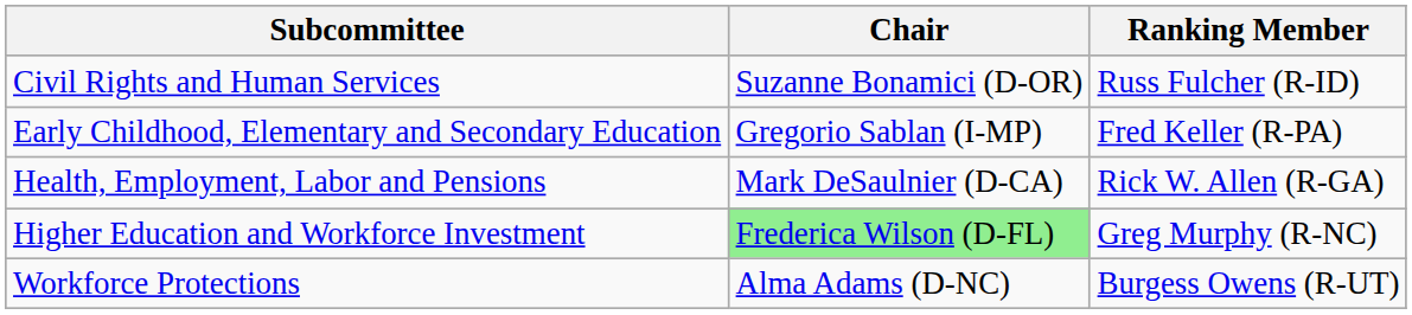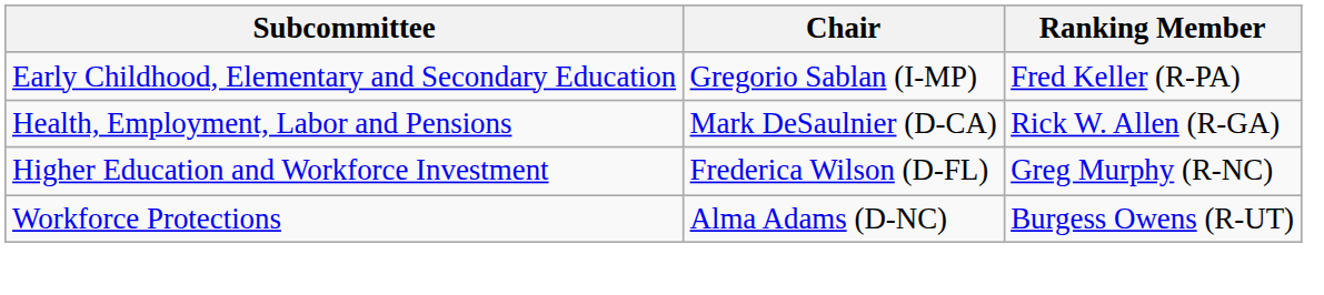- row: Civil Rights and Human Services | Suzanne Bonamici (D-OR) | Russ Fulcher (R-ID)
Higher Education and Workforce Investment | Chair: lightgreen background -> no background
